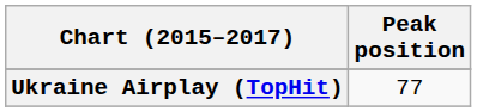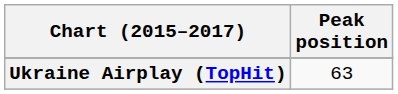Ukraine Airplay (TopHit) | Peak position: 77 -> 63
